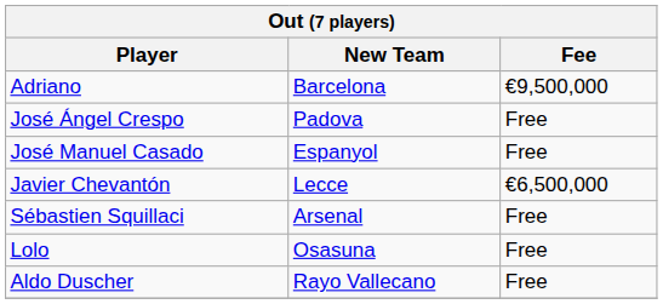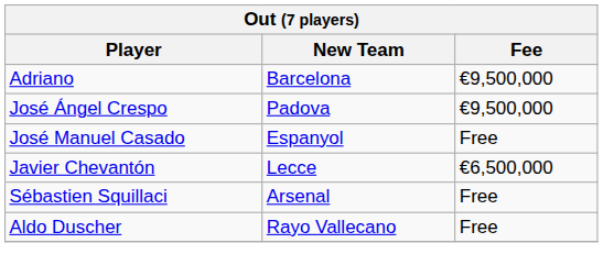José Ángel Crespo | Fee: Free -> €9,500,000
- row: Lolo | Osasuna | Free
